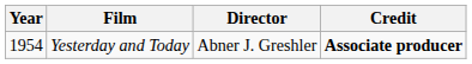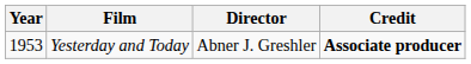Yesterday and Today | Year: 1954 -> 1953
